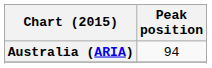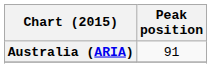Australia (ARIA) | Peak position: 94 -> 91
